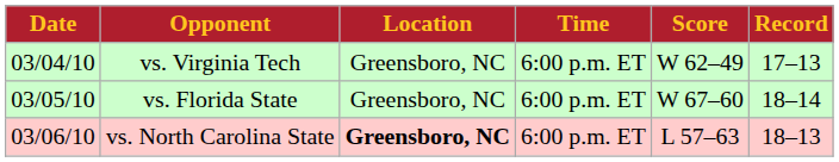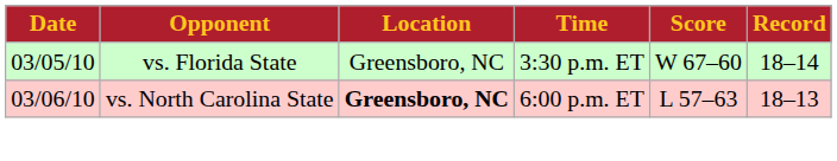- row: 03/04/10 | vs. Virginia Tech | Greensboro, NC | 6:00 p.m. ET | W 62–49 | 17–13
vs. Florida State | Time: 6:00 p.m. ET -> 3:30 p.m. ET
